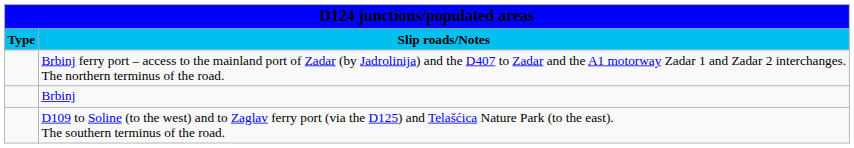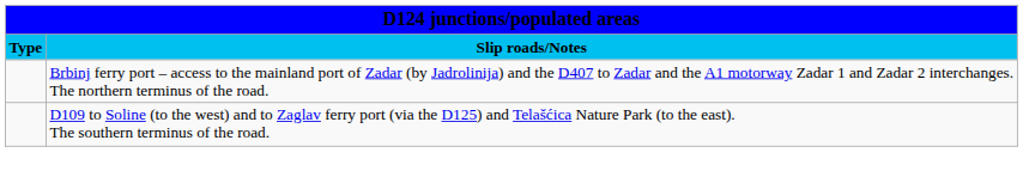- row: Brbinj
